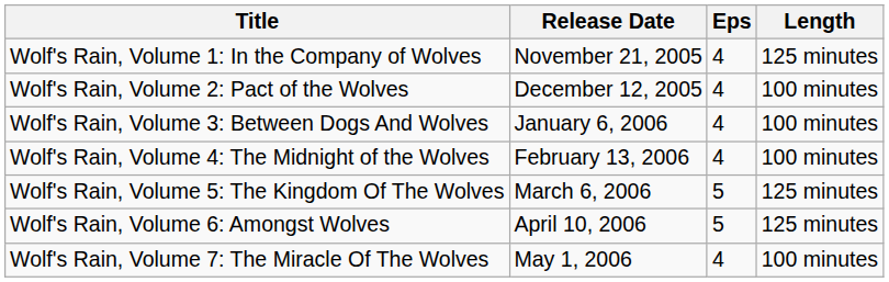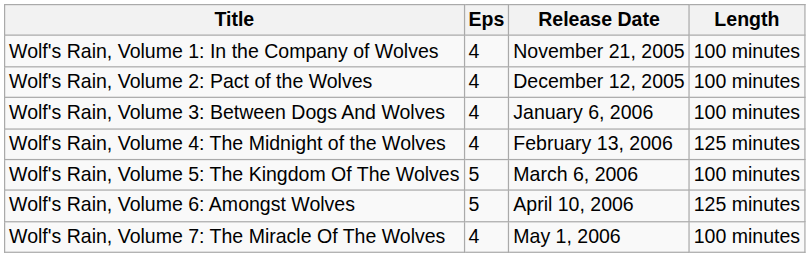columns swapped: Release Date <-> Eps
Wolf's Rain, Volume 1: In the Company of Wolves | Length: 125 minutes -> 100 minutes
Wolf's Rain, Volume 4: The Midnight of the Wolves | Length: 100 minutes -> 125 minutes
Wolf's Rain, Volume 5: The Kingdom Of The Wolves | Length: 125 minutes -> 100 minutes
